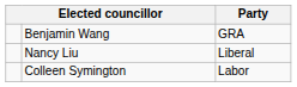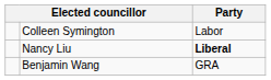rows swapped: Colleen Symington <-> Benjamin Wang
Nancy Liu | Party: normal -> bold
